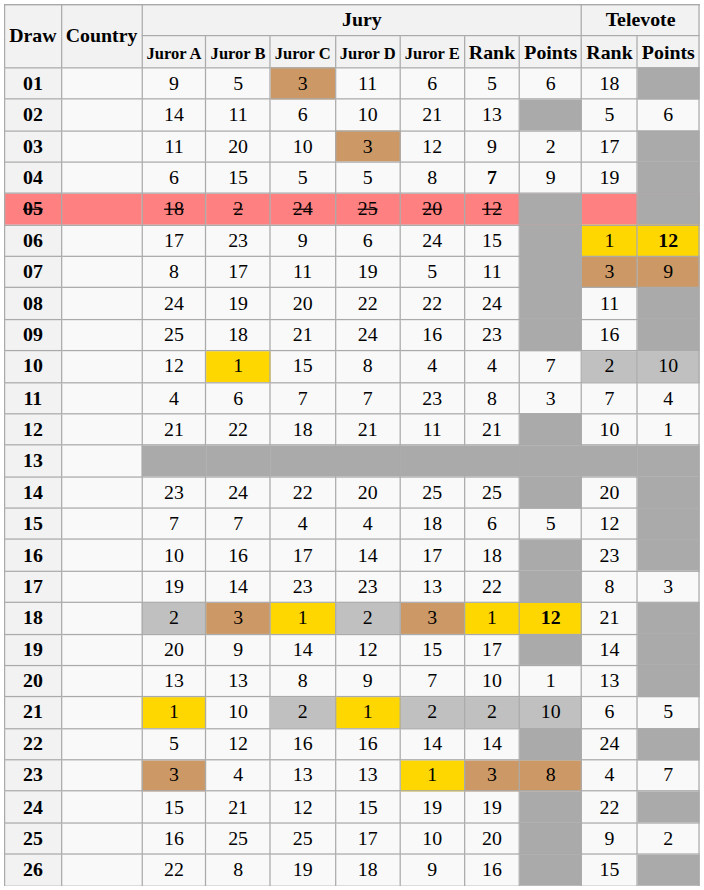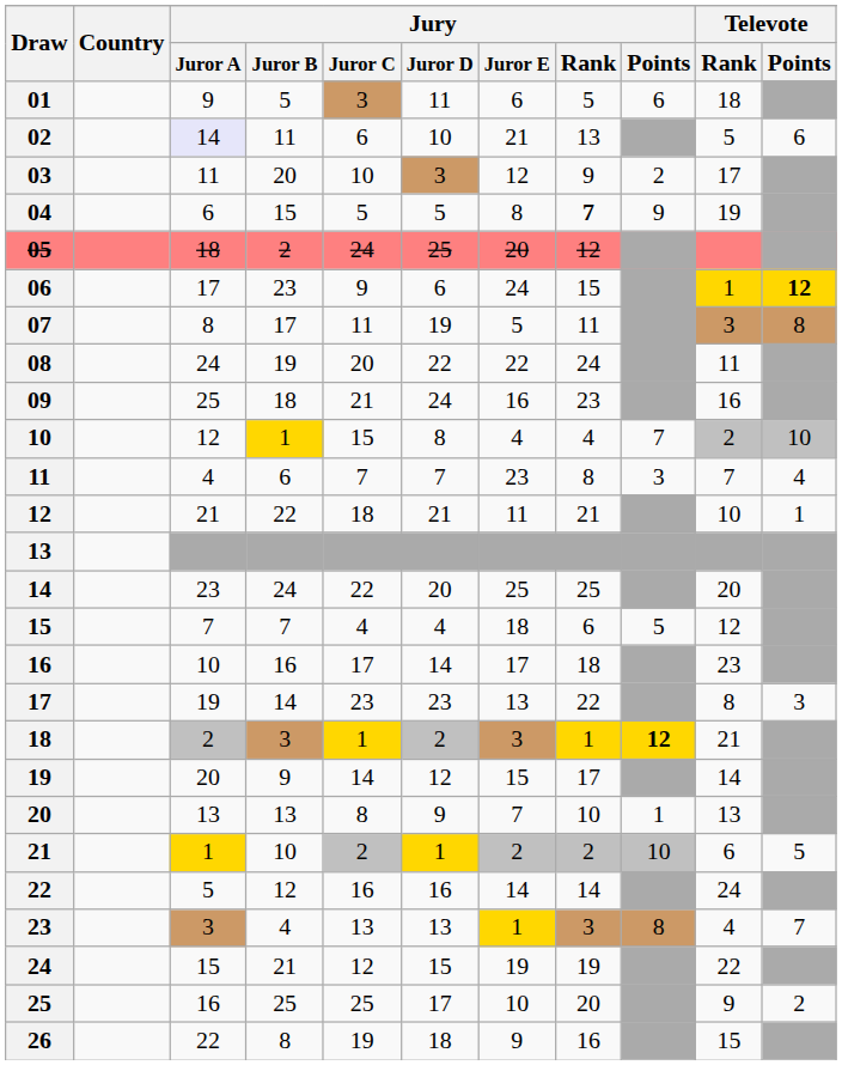02 | Jury / Juror A: no background -> lavender background
07 | Televote / Points: 9 -> 8
